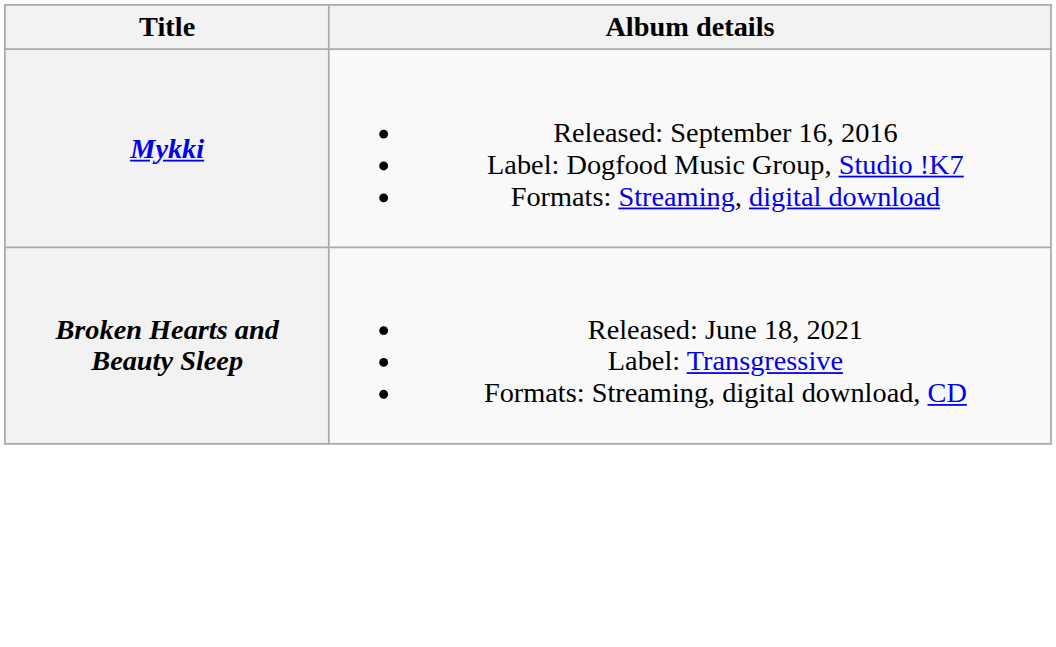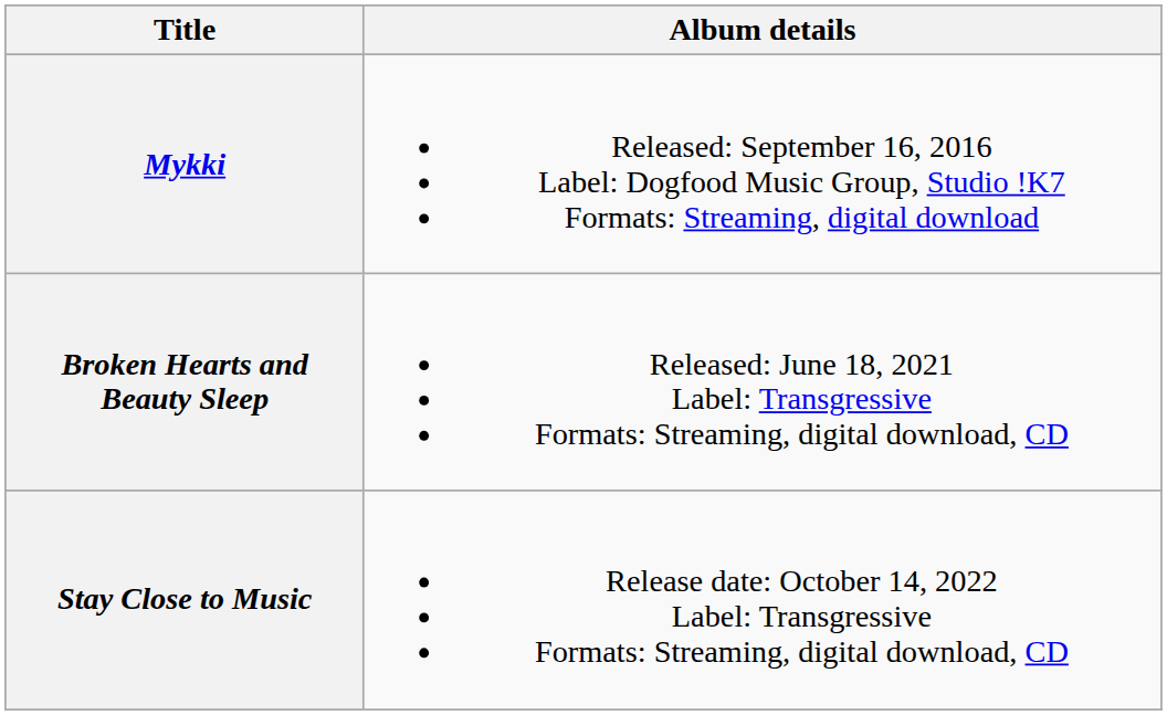+ row: Stay Close to Music | Release date: October 14, 2022 Label: Transgressive Formats: Streaming, digital download, CD
